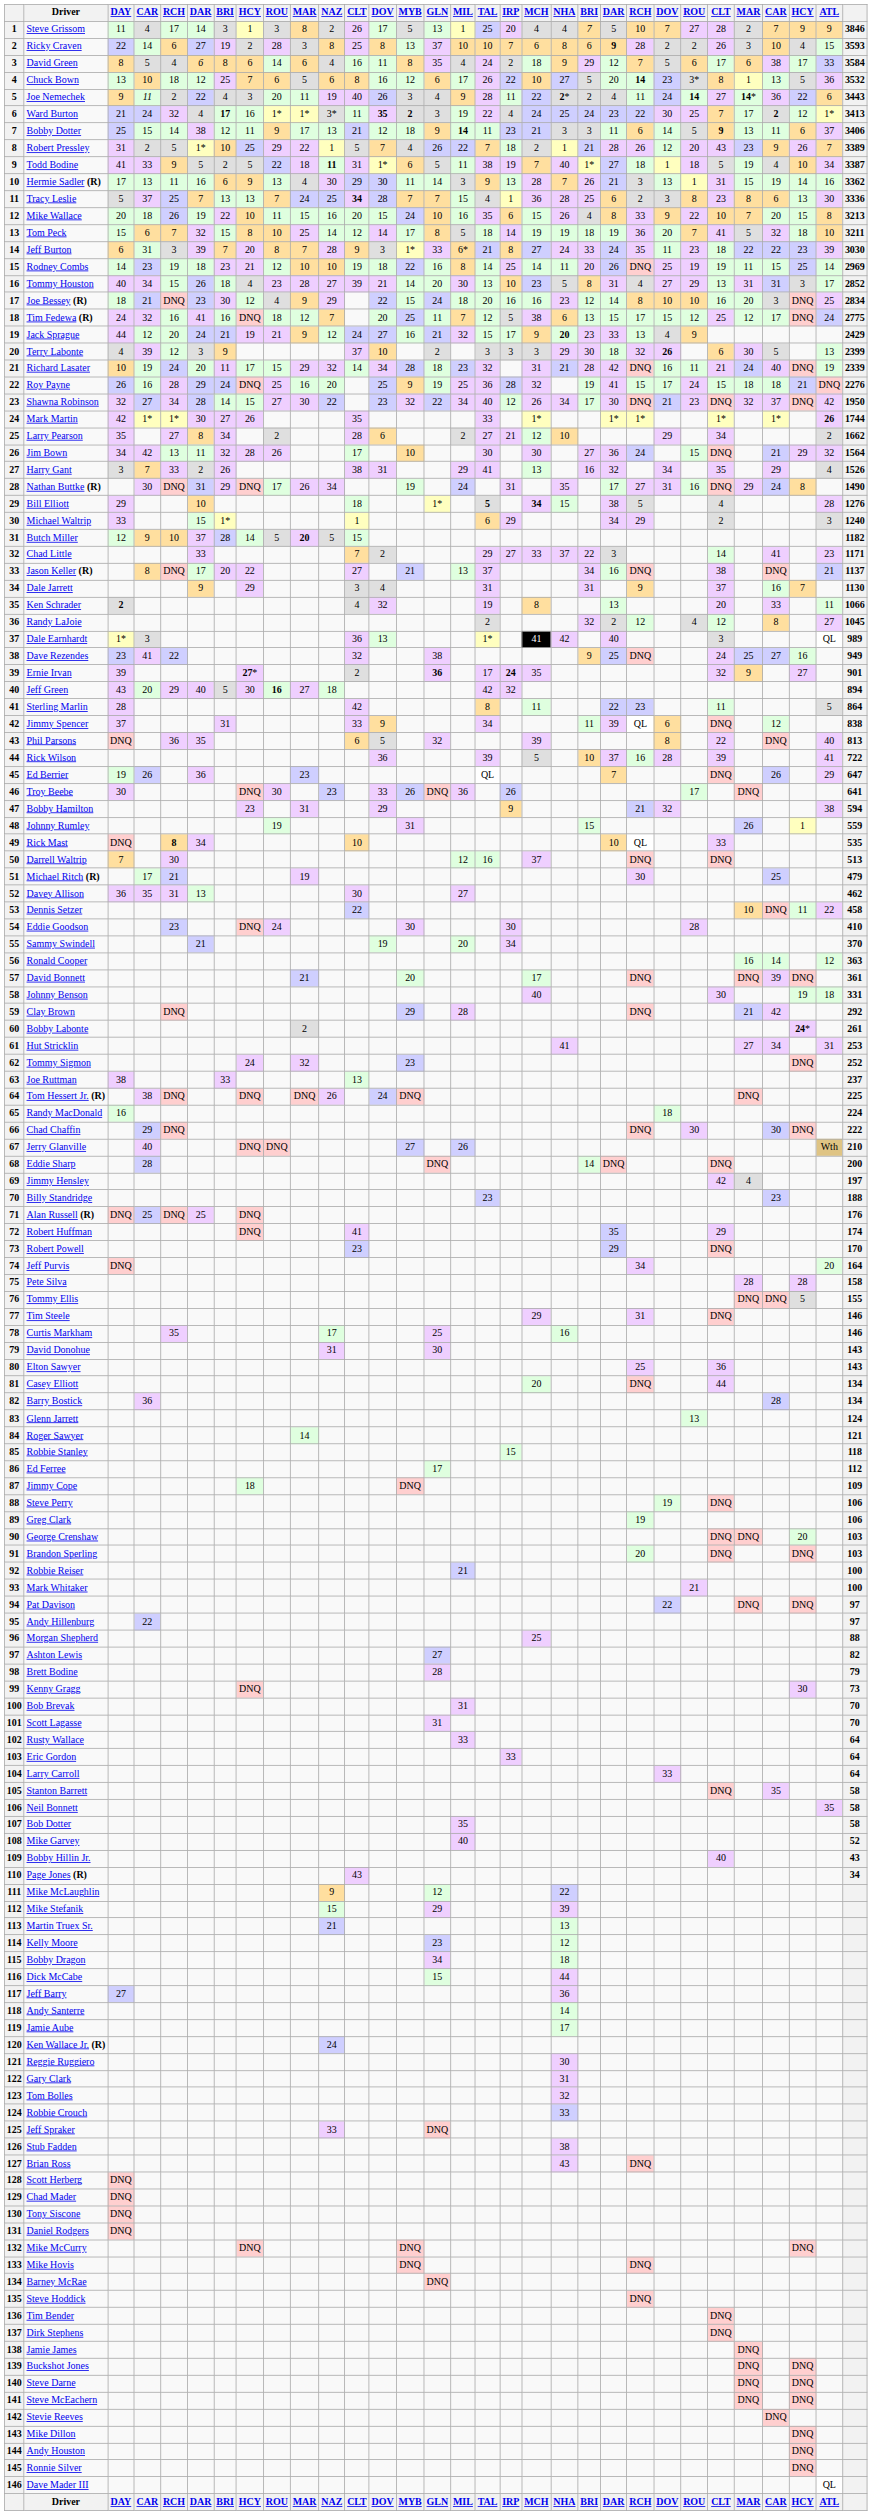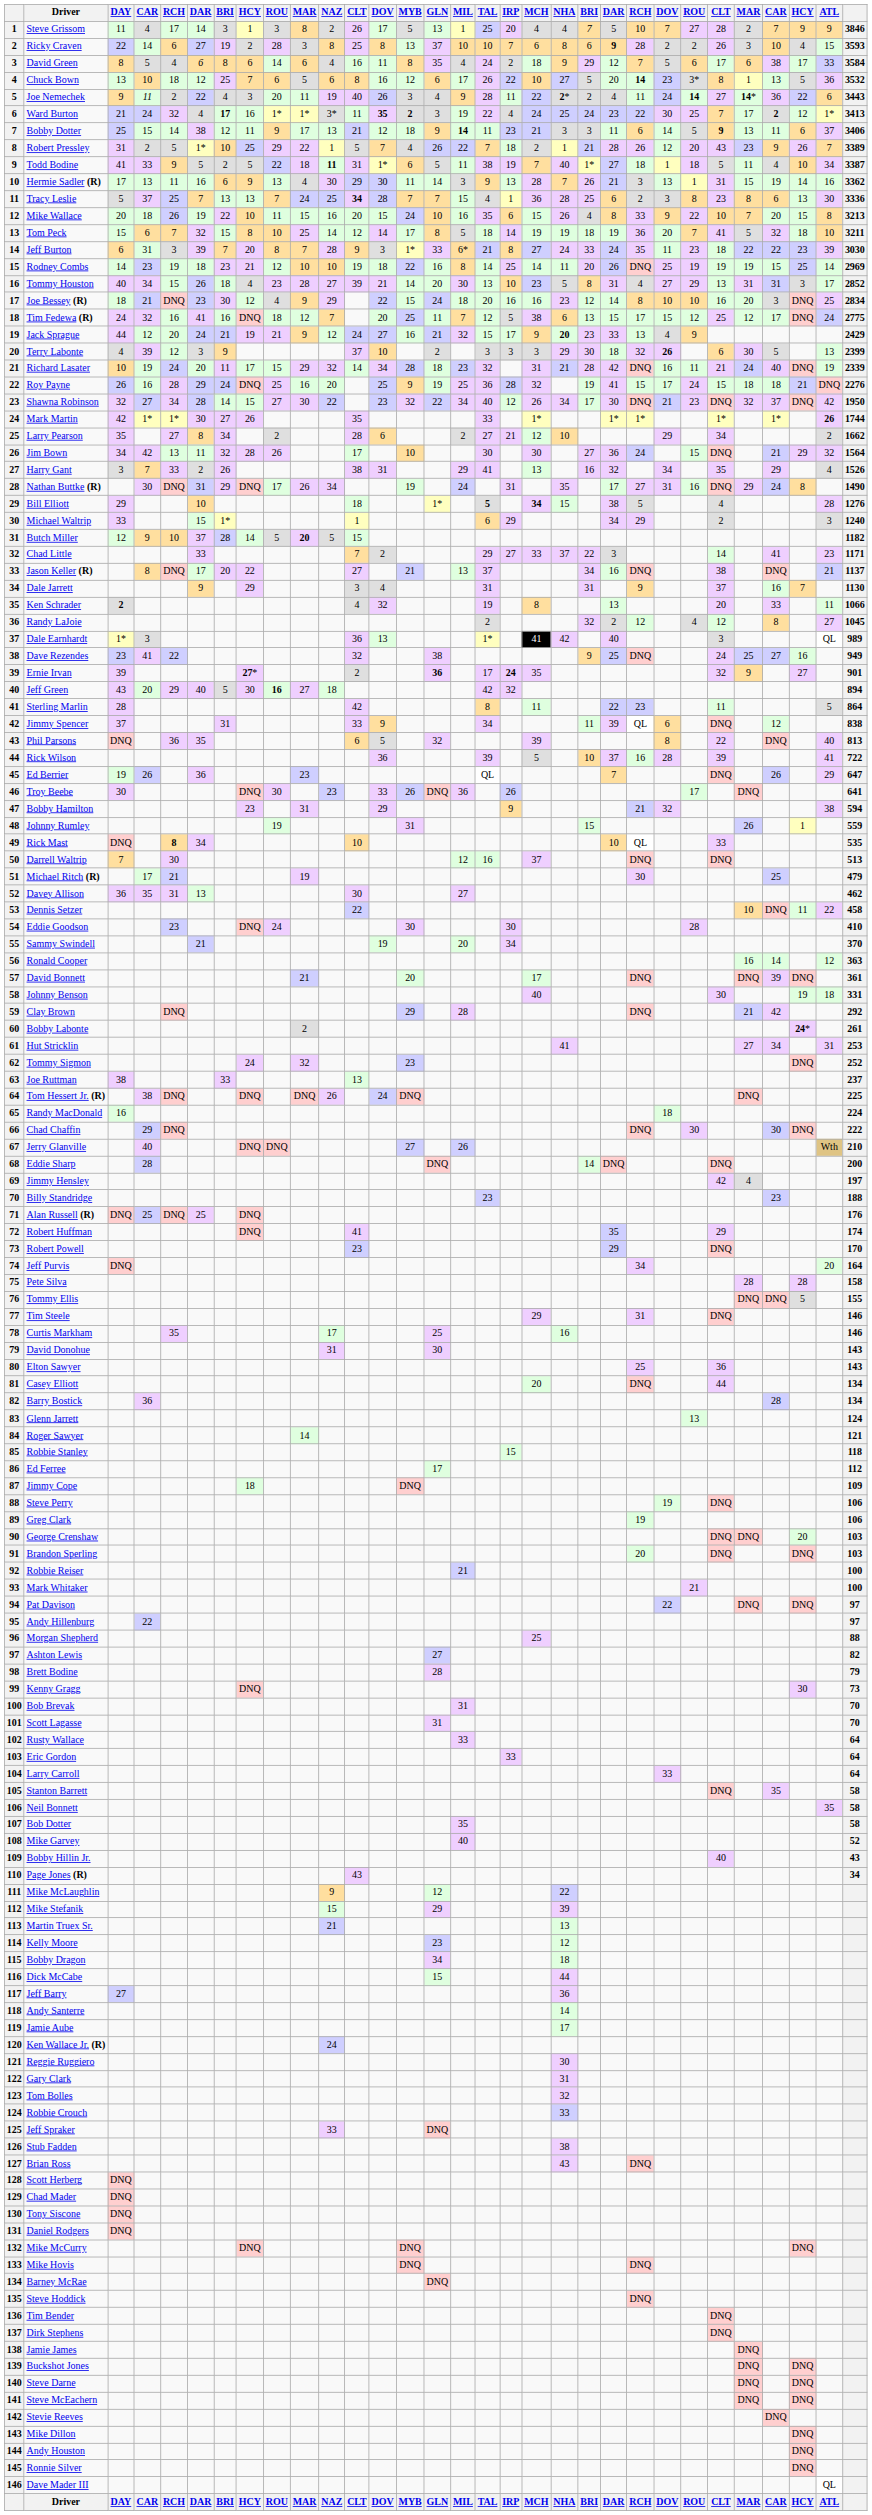Todd Bodine | column 27: 19 -> 11
Rodney Combs | column 27: 11 -> 19
